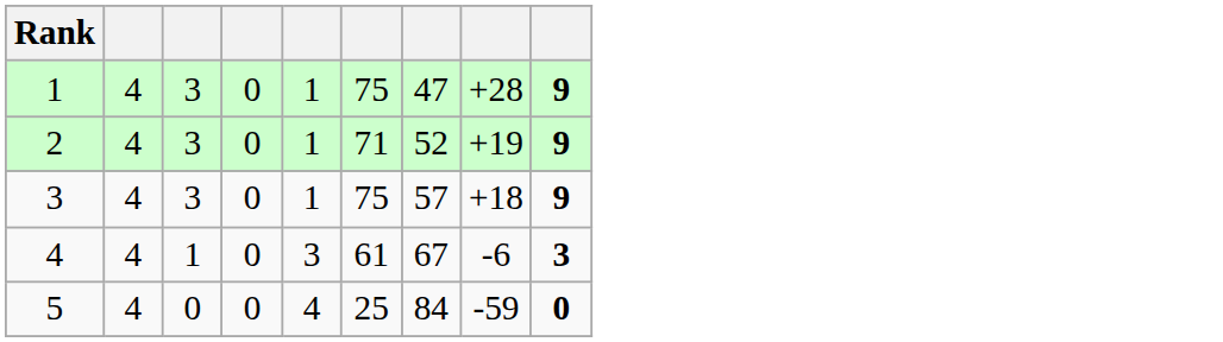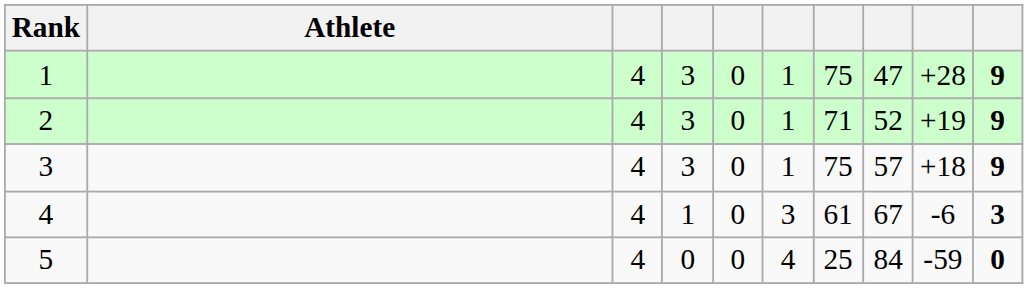+ column: Athlete
